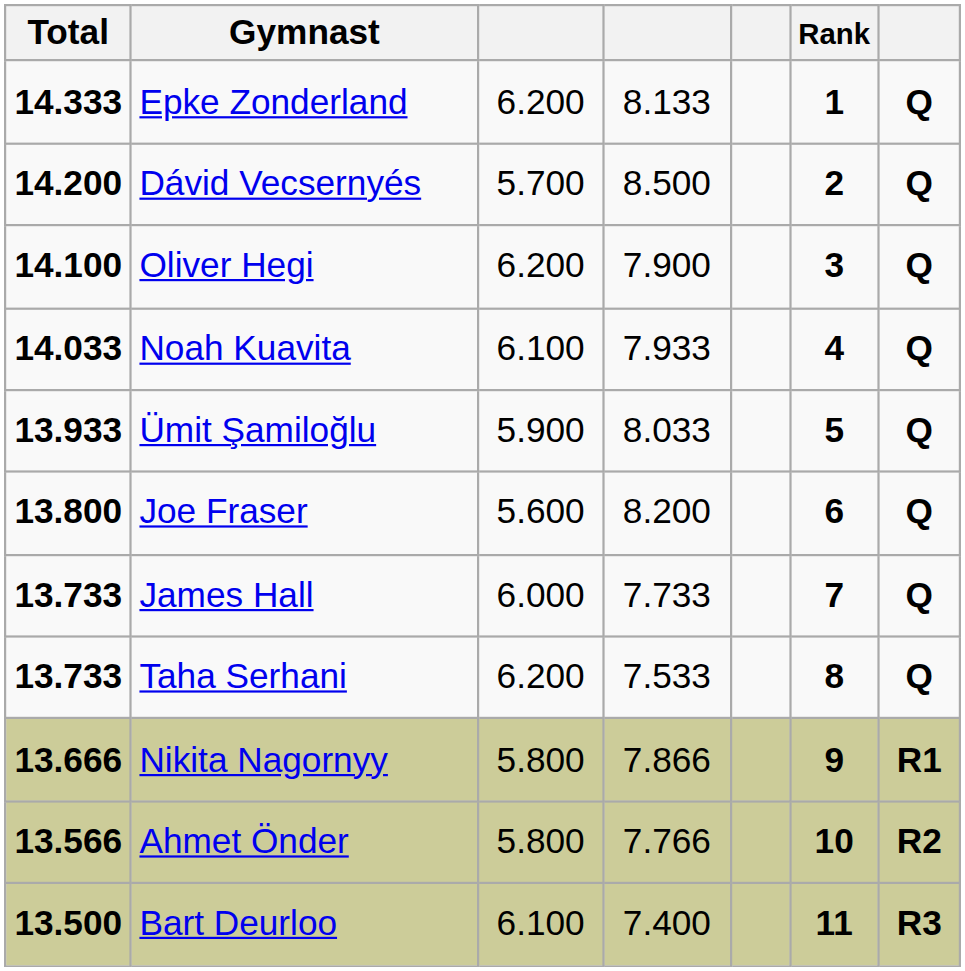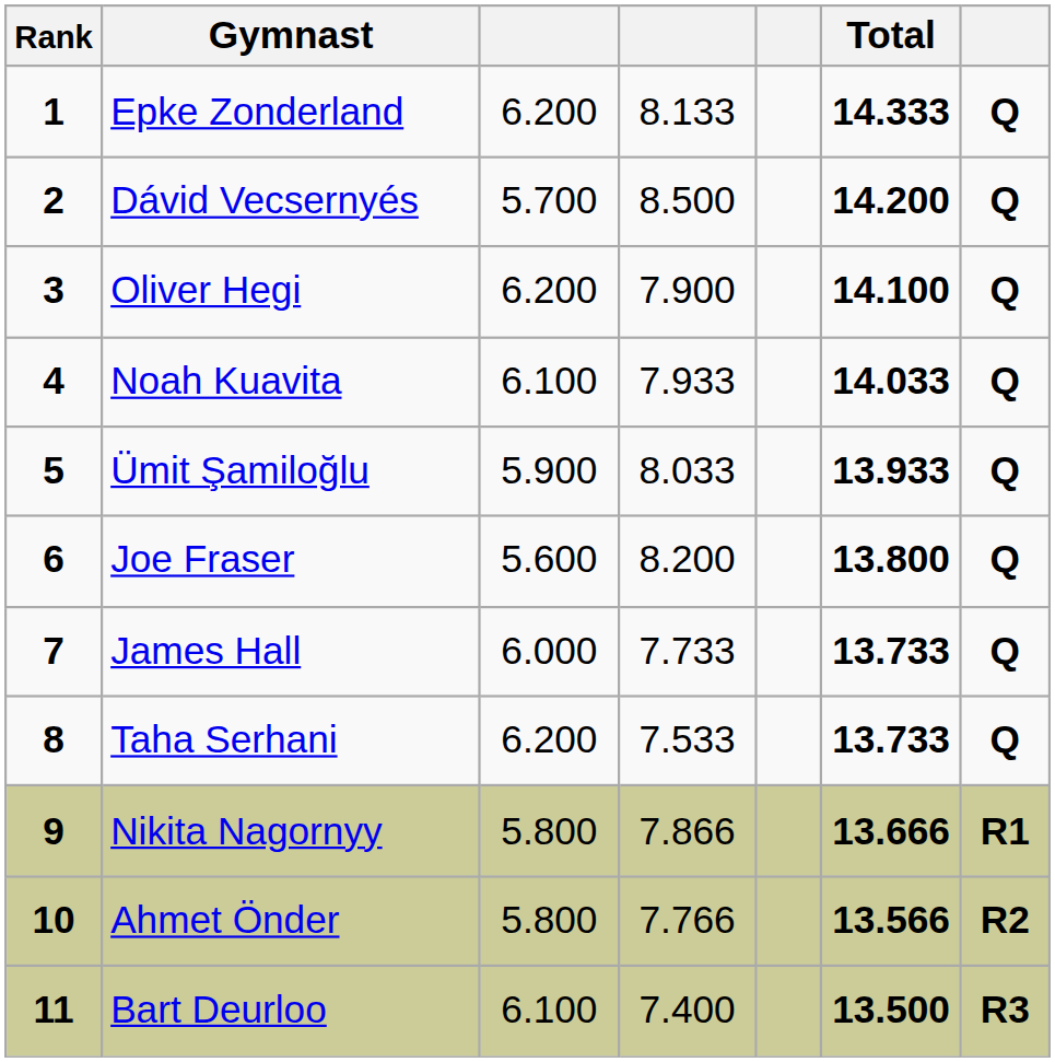columns swapped: Rank <-> Total
